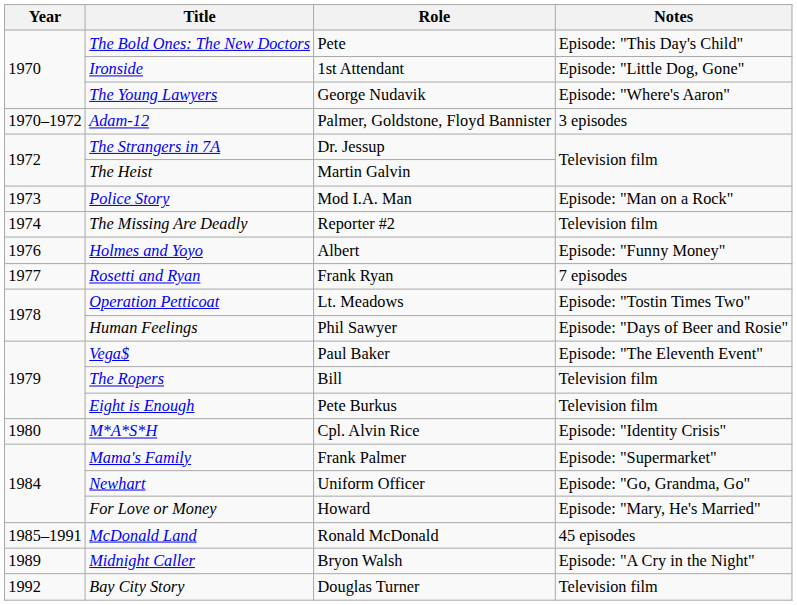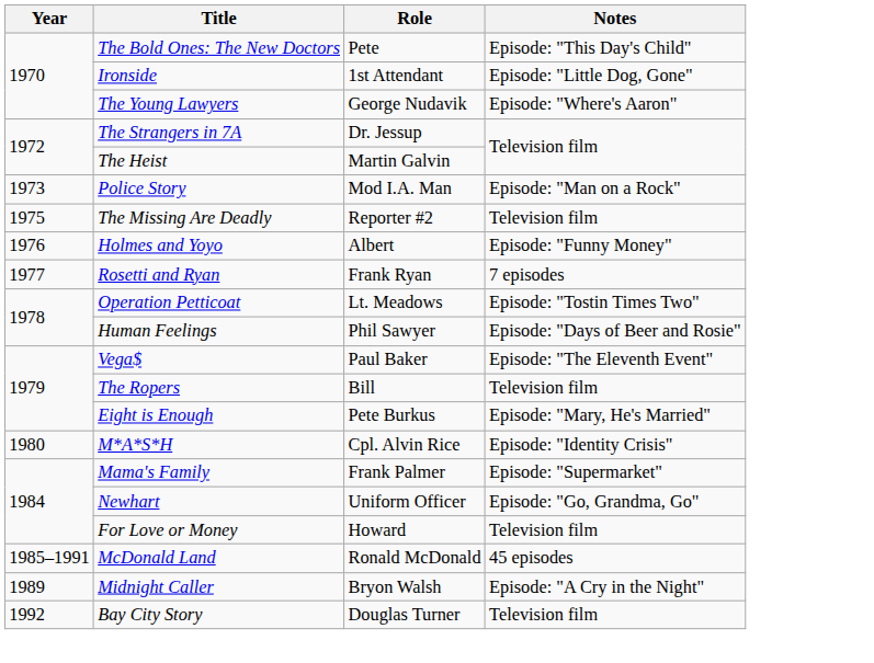- row: 1970–1972 | Adam-12 | Palmer, Goldstone, Floyd Bannister | 3 episodes
The Missing Are Deadly | Year: 1974 -> 1975
Eight is Enough | Notes: Television film -> Episode: "Mary, He's Married"
For Love or Money | Notes: Episode: "Mary, He's Married" -> Television film
